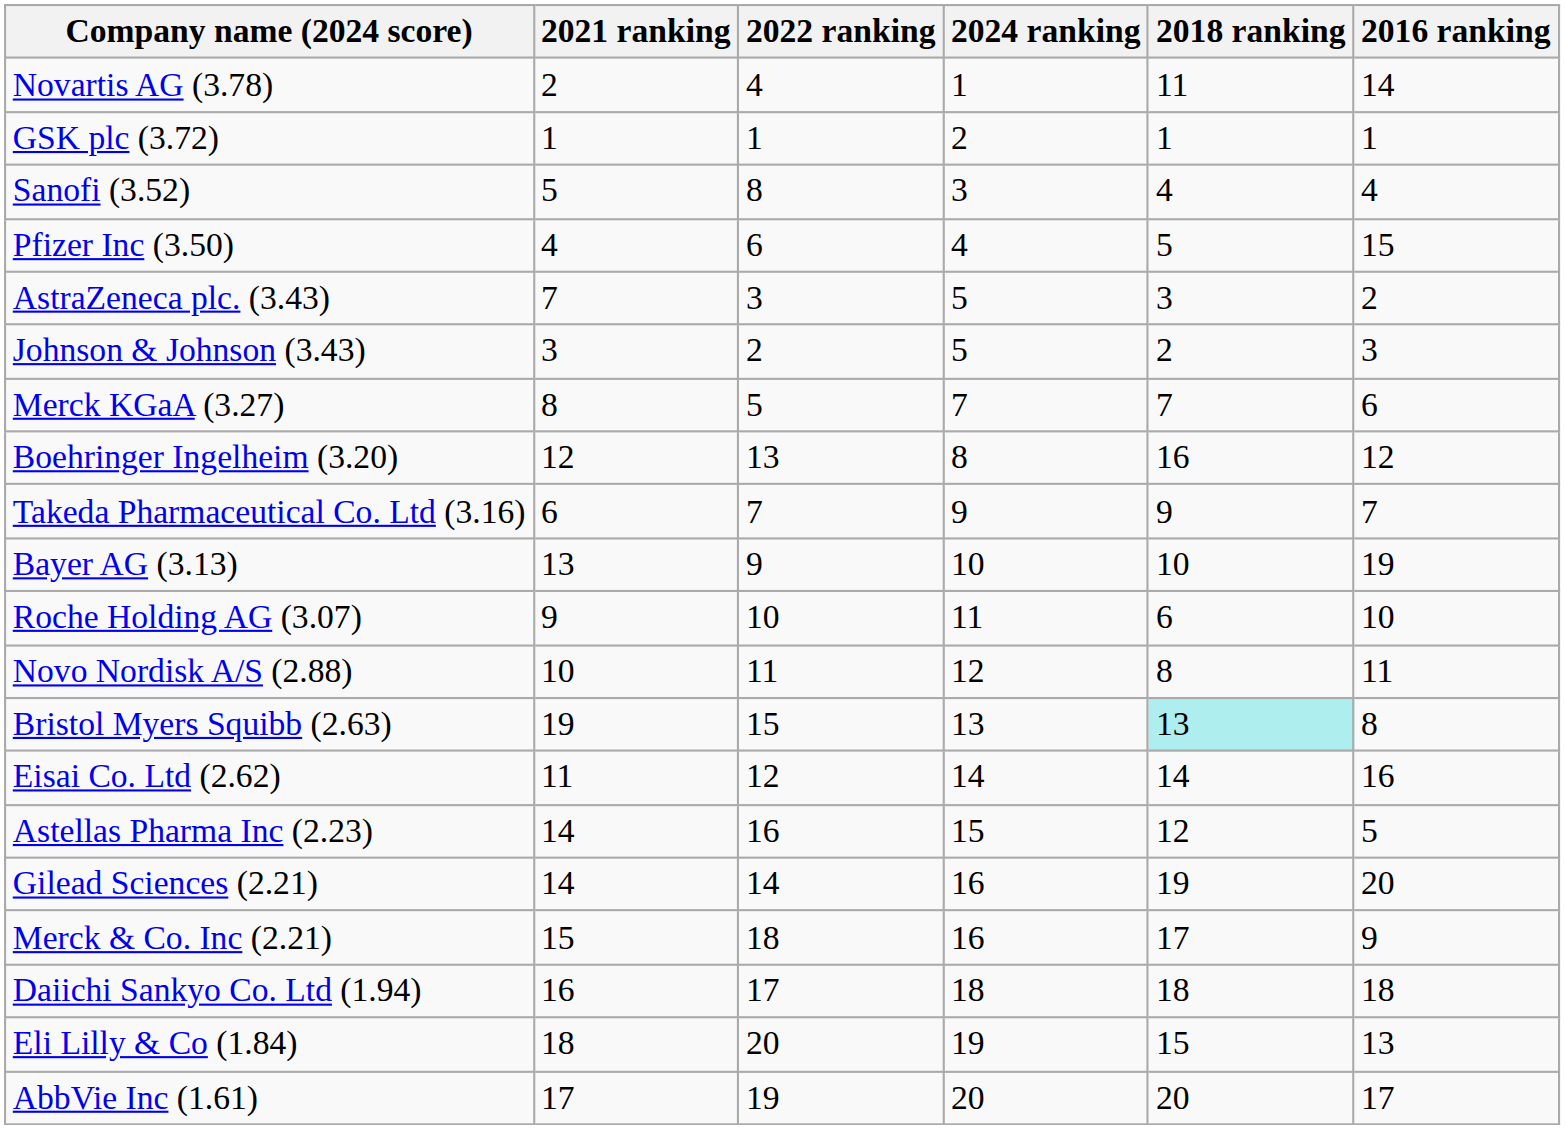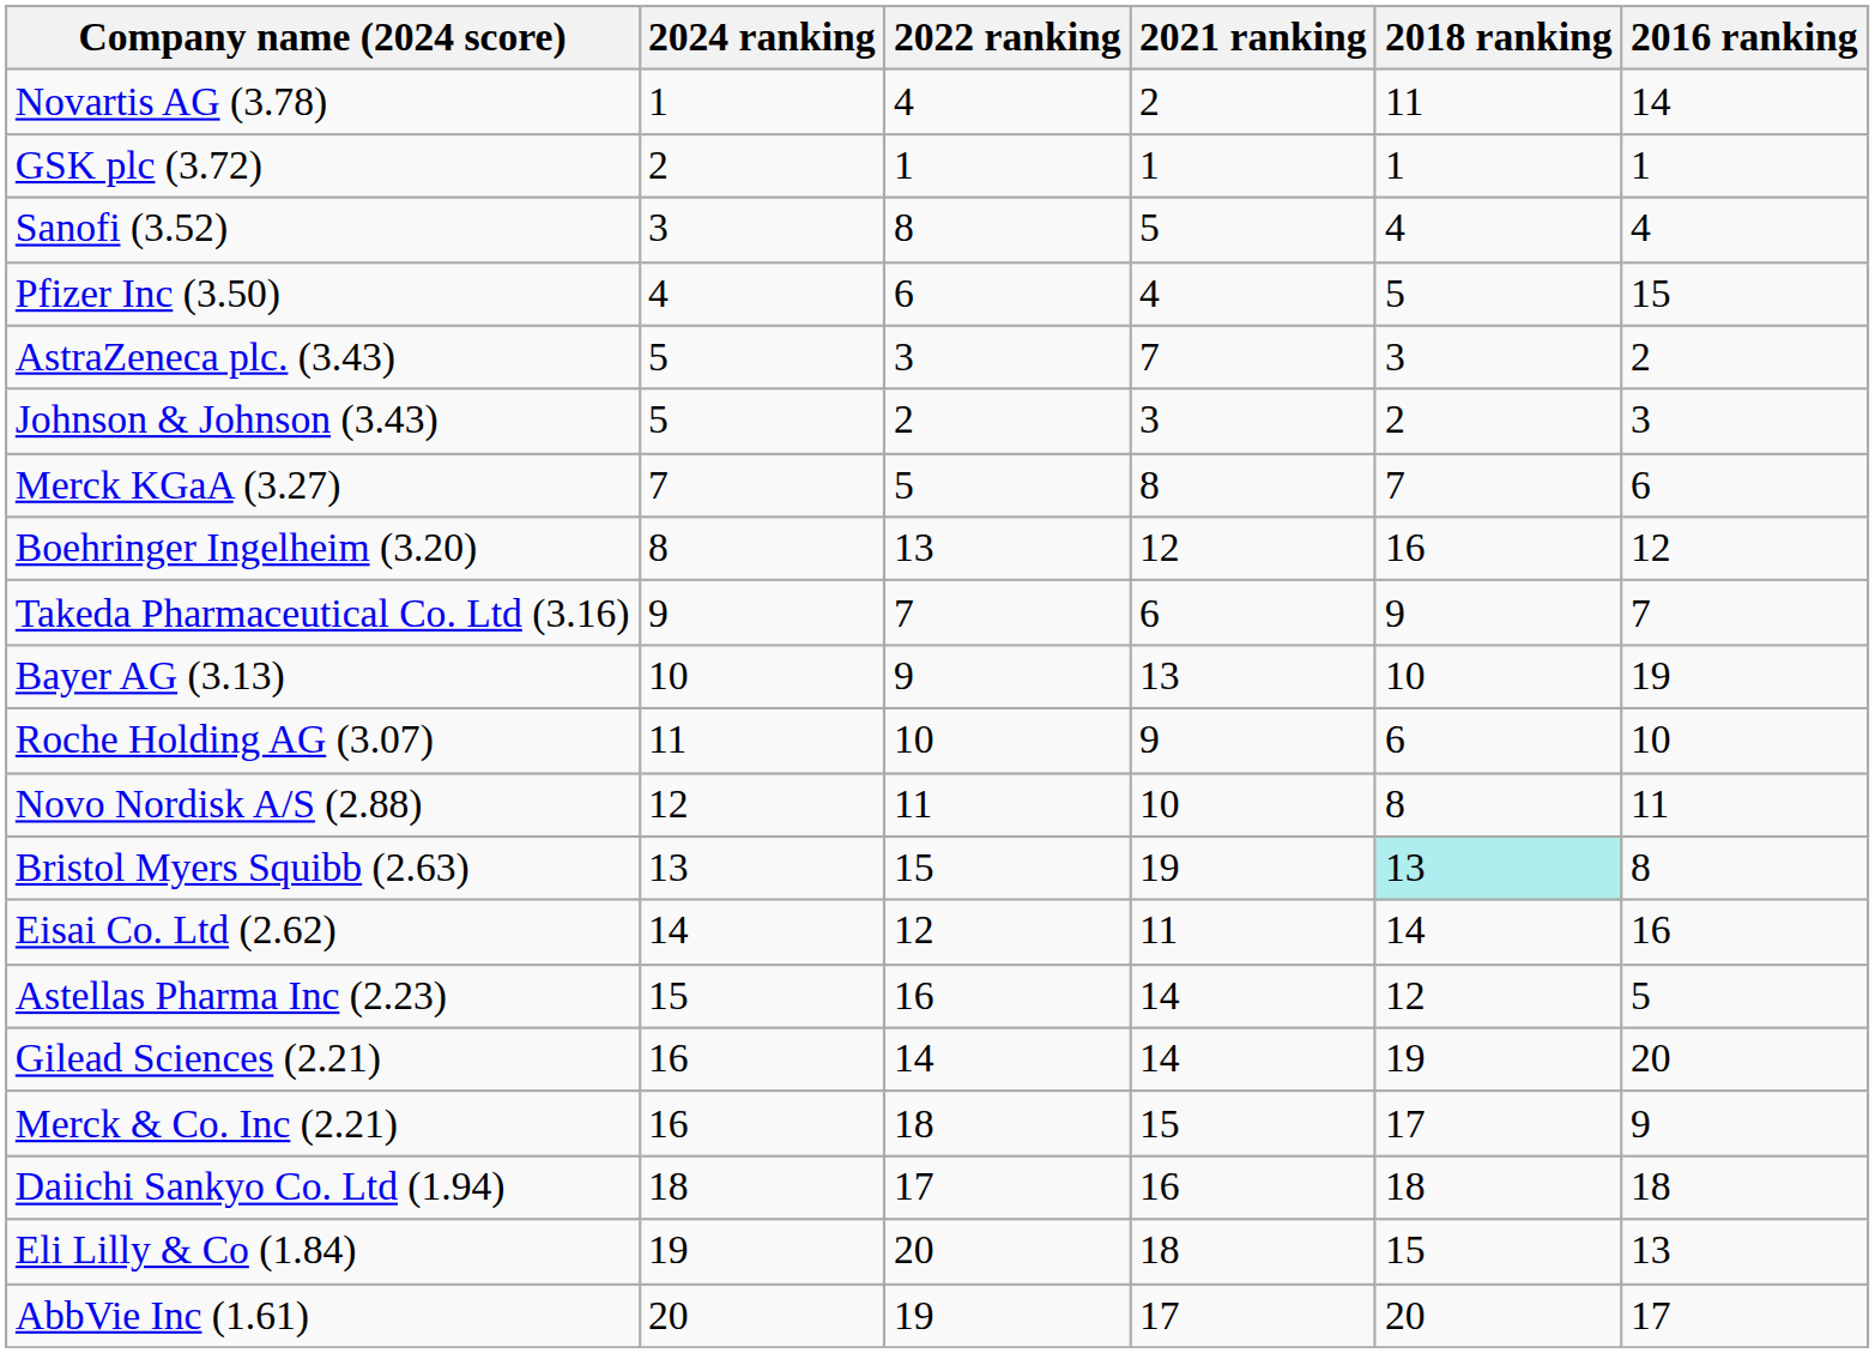columns swapped: 2024 ranking <-> 2021 ranking
